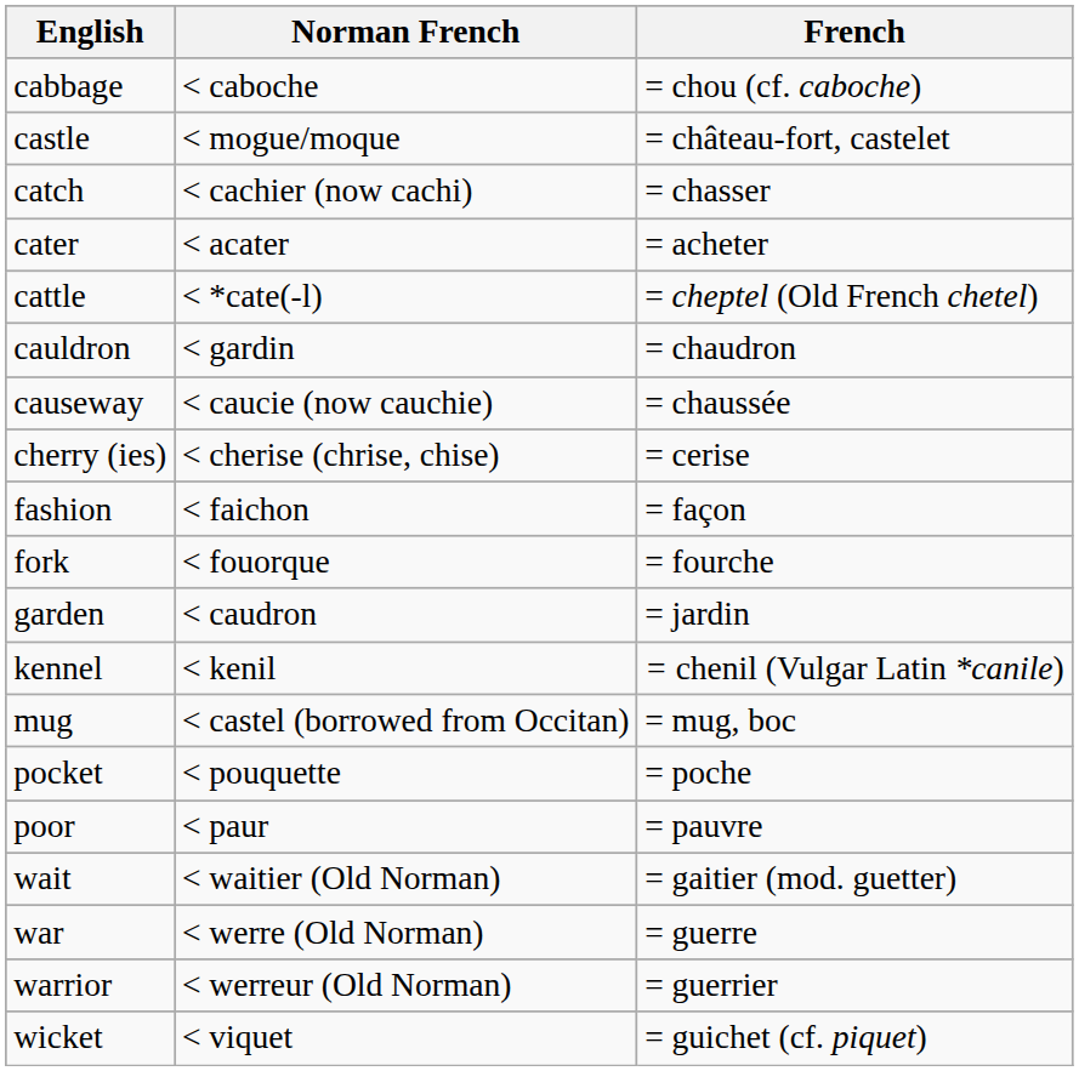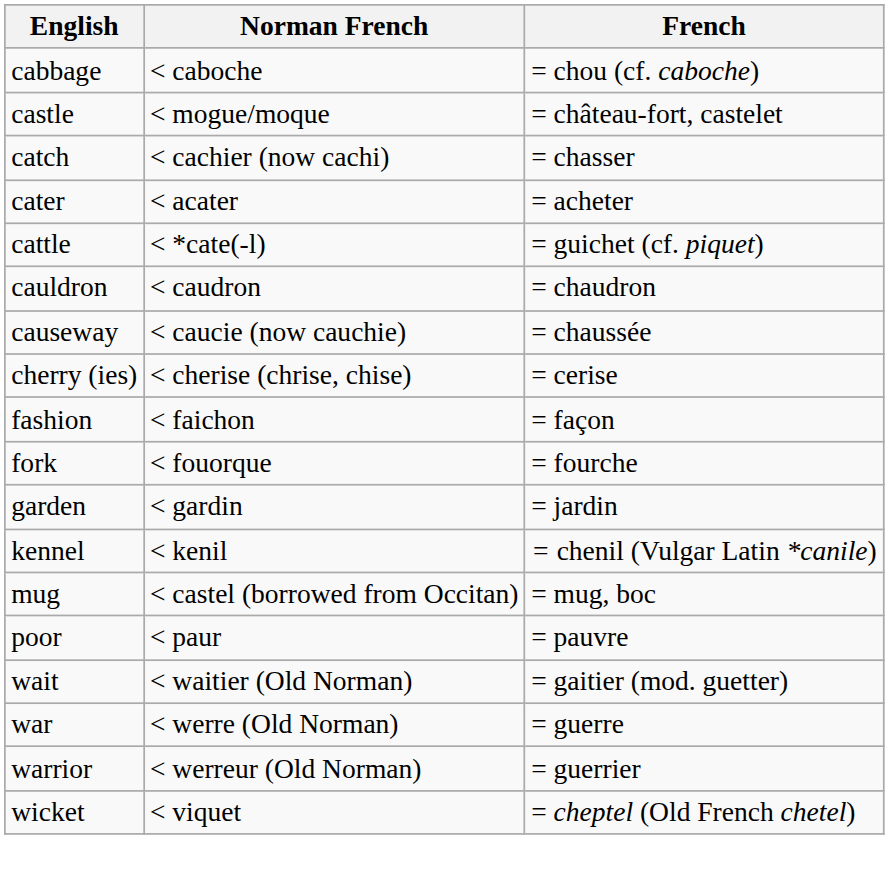cattle | French: = cheptel (Old French chetel) -> = guichet (cf. piquet)
cauldron | Norman French: < gardin -> < caudron
garden | Norman French: < caudron -> < gardin
- row: pocket | < pouquette | = poche
wicket | French: = guichet (cf. piquet) -> = cheptel (Old French chetel)
